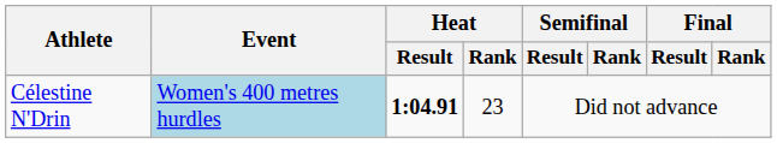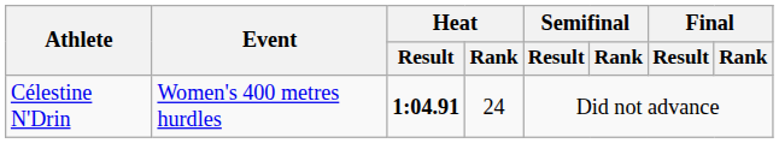Célestine N'Drin | Event: lightblue background -> no background
Célestine N'Drin | Heat / Rank: 23 -> 24
